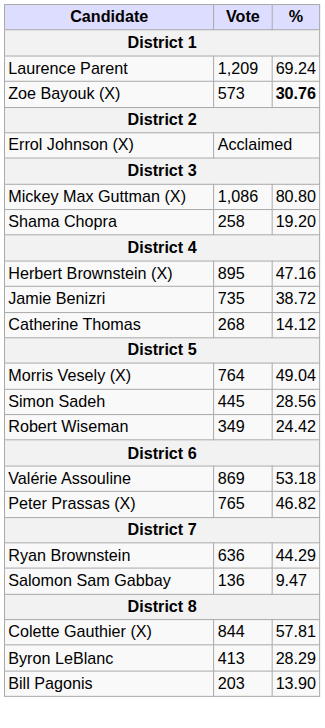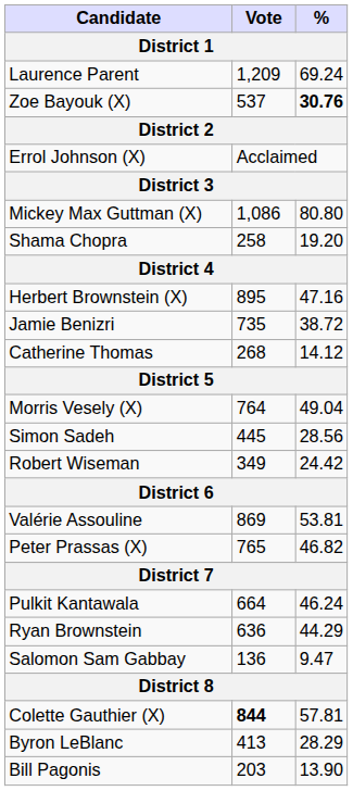Zoe Bayouk (X) | Vote: 573 -> 537
Valérie Assouline | %: 53.18 -> 53.81
+ row: Pulkit Kantawala | 664 | 46.24
Colette Gauthier (X) | Vote: normal -> bold
